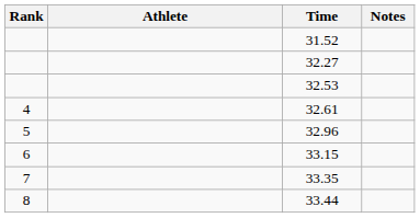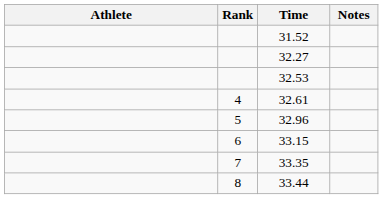columns swapped: Rank <-> Athlete
